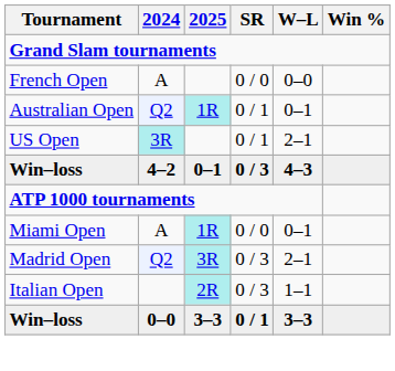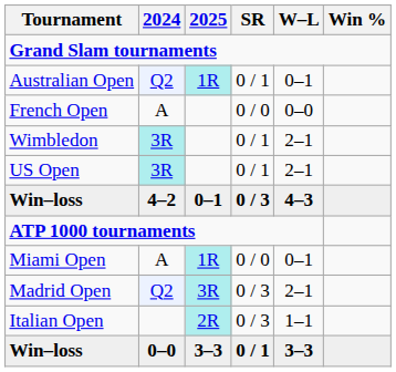rows swapped: Australian Open <-> French Open
+ row: Wimbledon | 3R | 0 / 1 | 2–1
